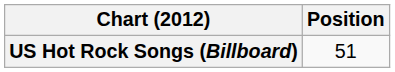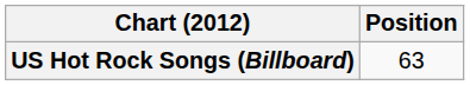US Hot Rock Songs (Billboard) | Position: 51 -> 63
